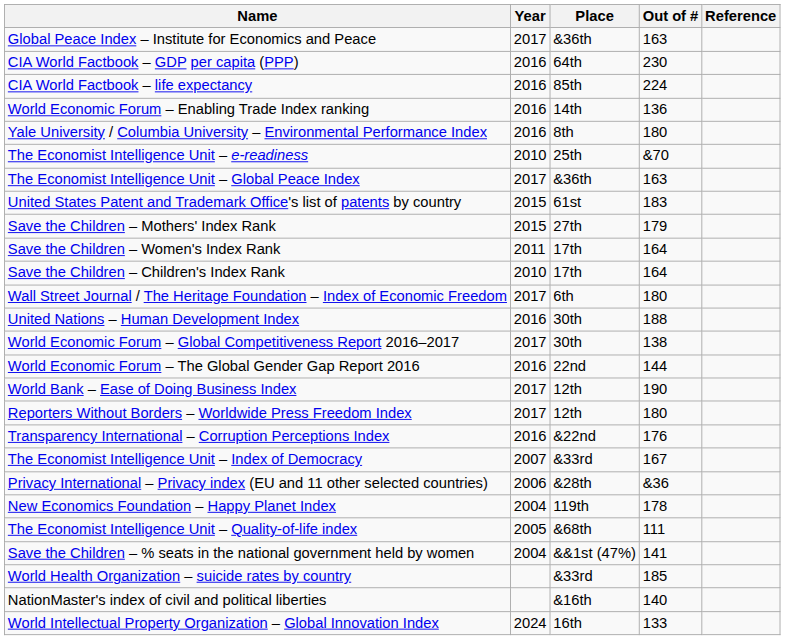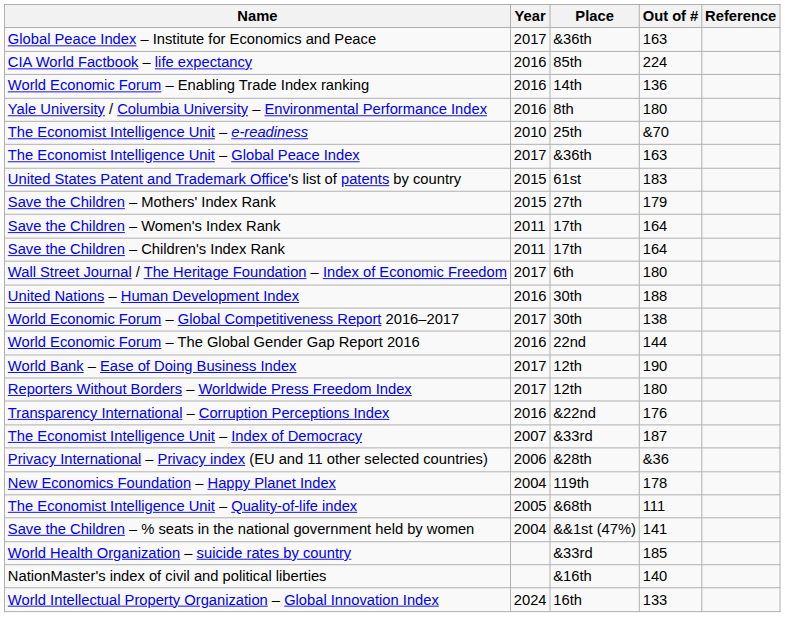- row: CIA World Factbook – GDP per capita (PPP) | 2016 | 64th | 230
Save the Children – Children's Index Rank | Year: 2010 -> 2011
The Economist Intelligence Unit – Index of Democracy | Out of #: 167 -> 187
